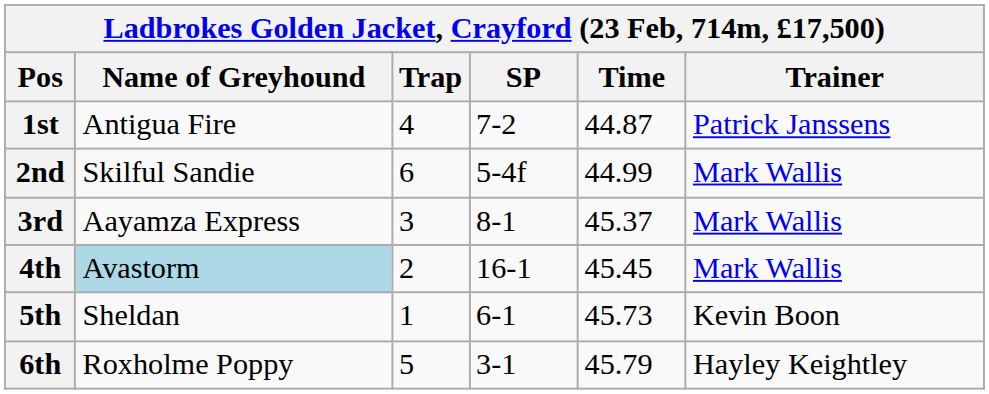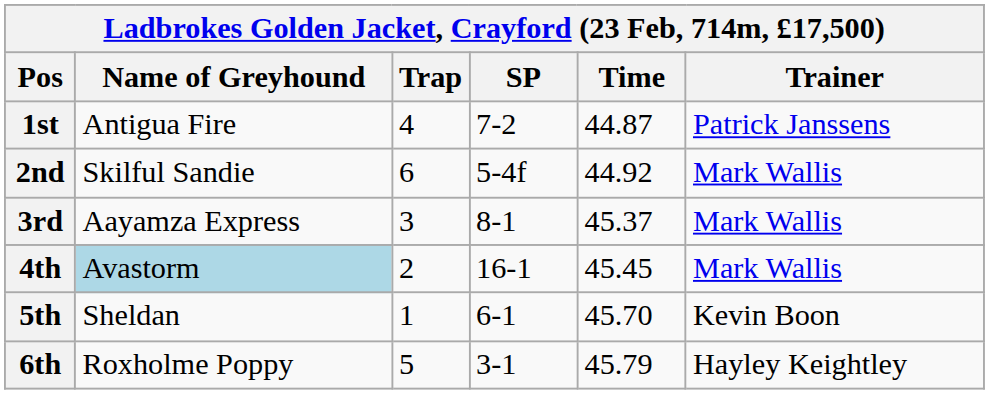2nd | Time: 44.99 -> 44.92
5th | Time: 45.73 -> 45.70
